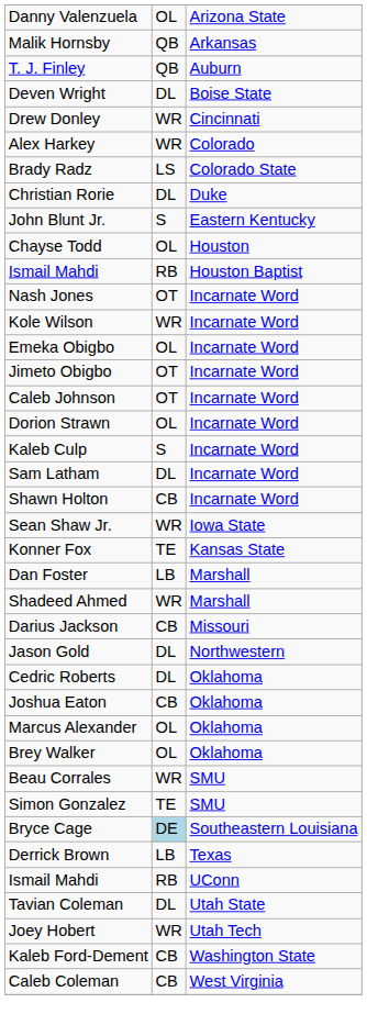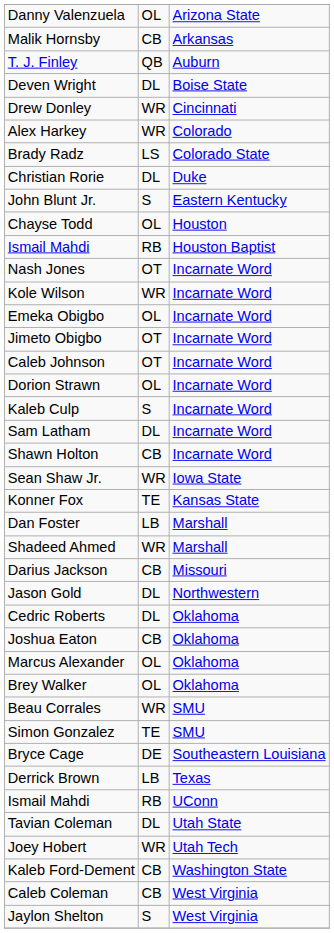Malik Hornsby | column 2: QB -> CB
Bryce Cage | column 2: lightblue background -> no background
+ row: Jaylon Shelton | S | West Virginia
